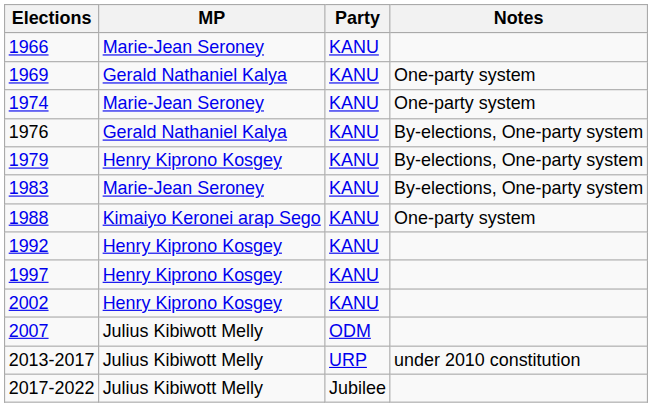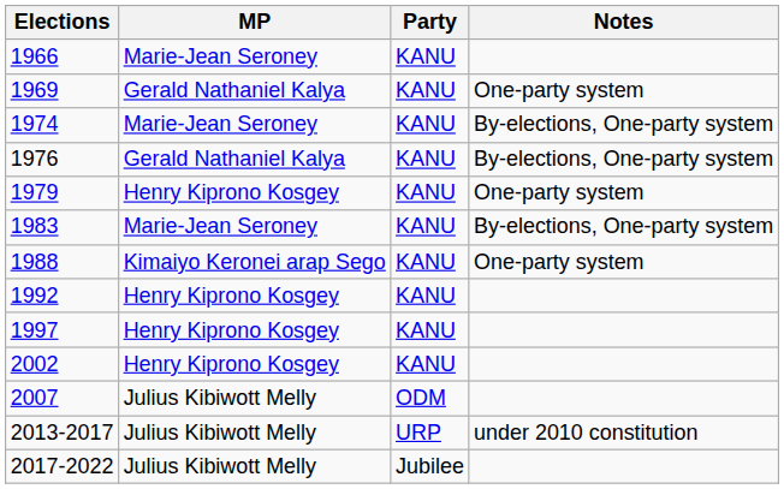1974 | Notes: One-party system -> By-elections, One-party system
1979 | Notes: By-elections, One-party system -> One-party system
